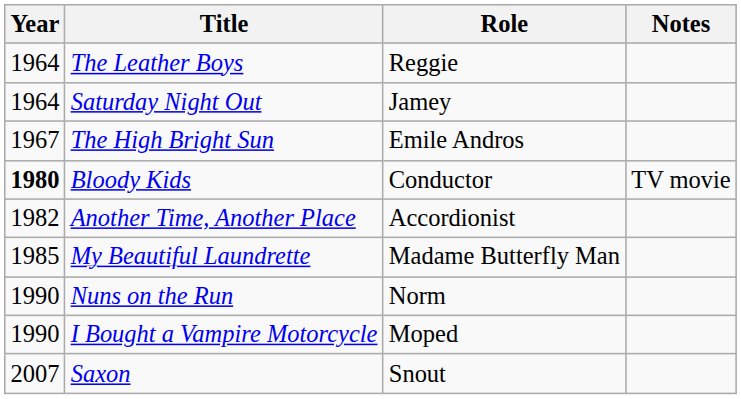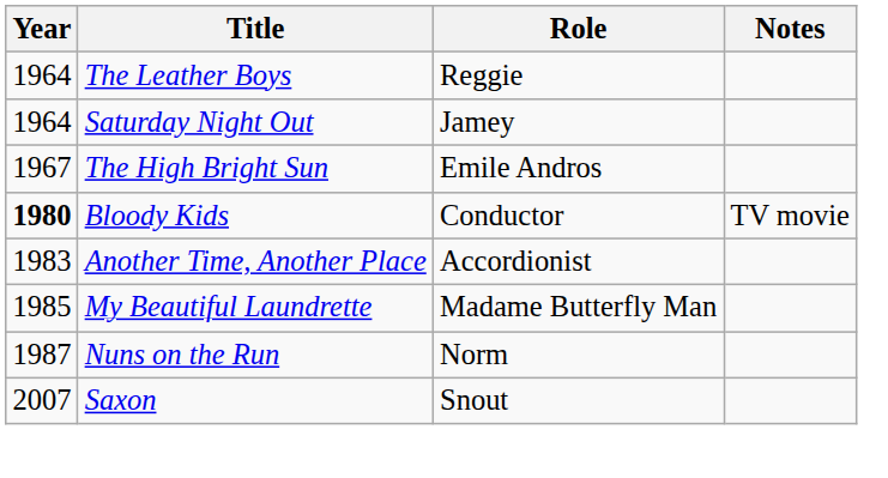Another Time, Another Place | Year: 1982 -> 1983
Nuns on the Run | Year: 1990 -> 1987
- row: 1990 | I Bought a Vampire Motorcycle | Moped
